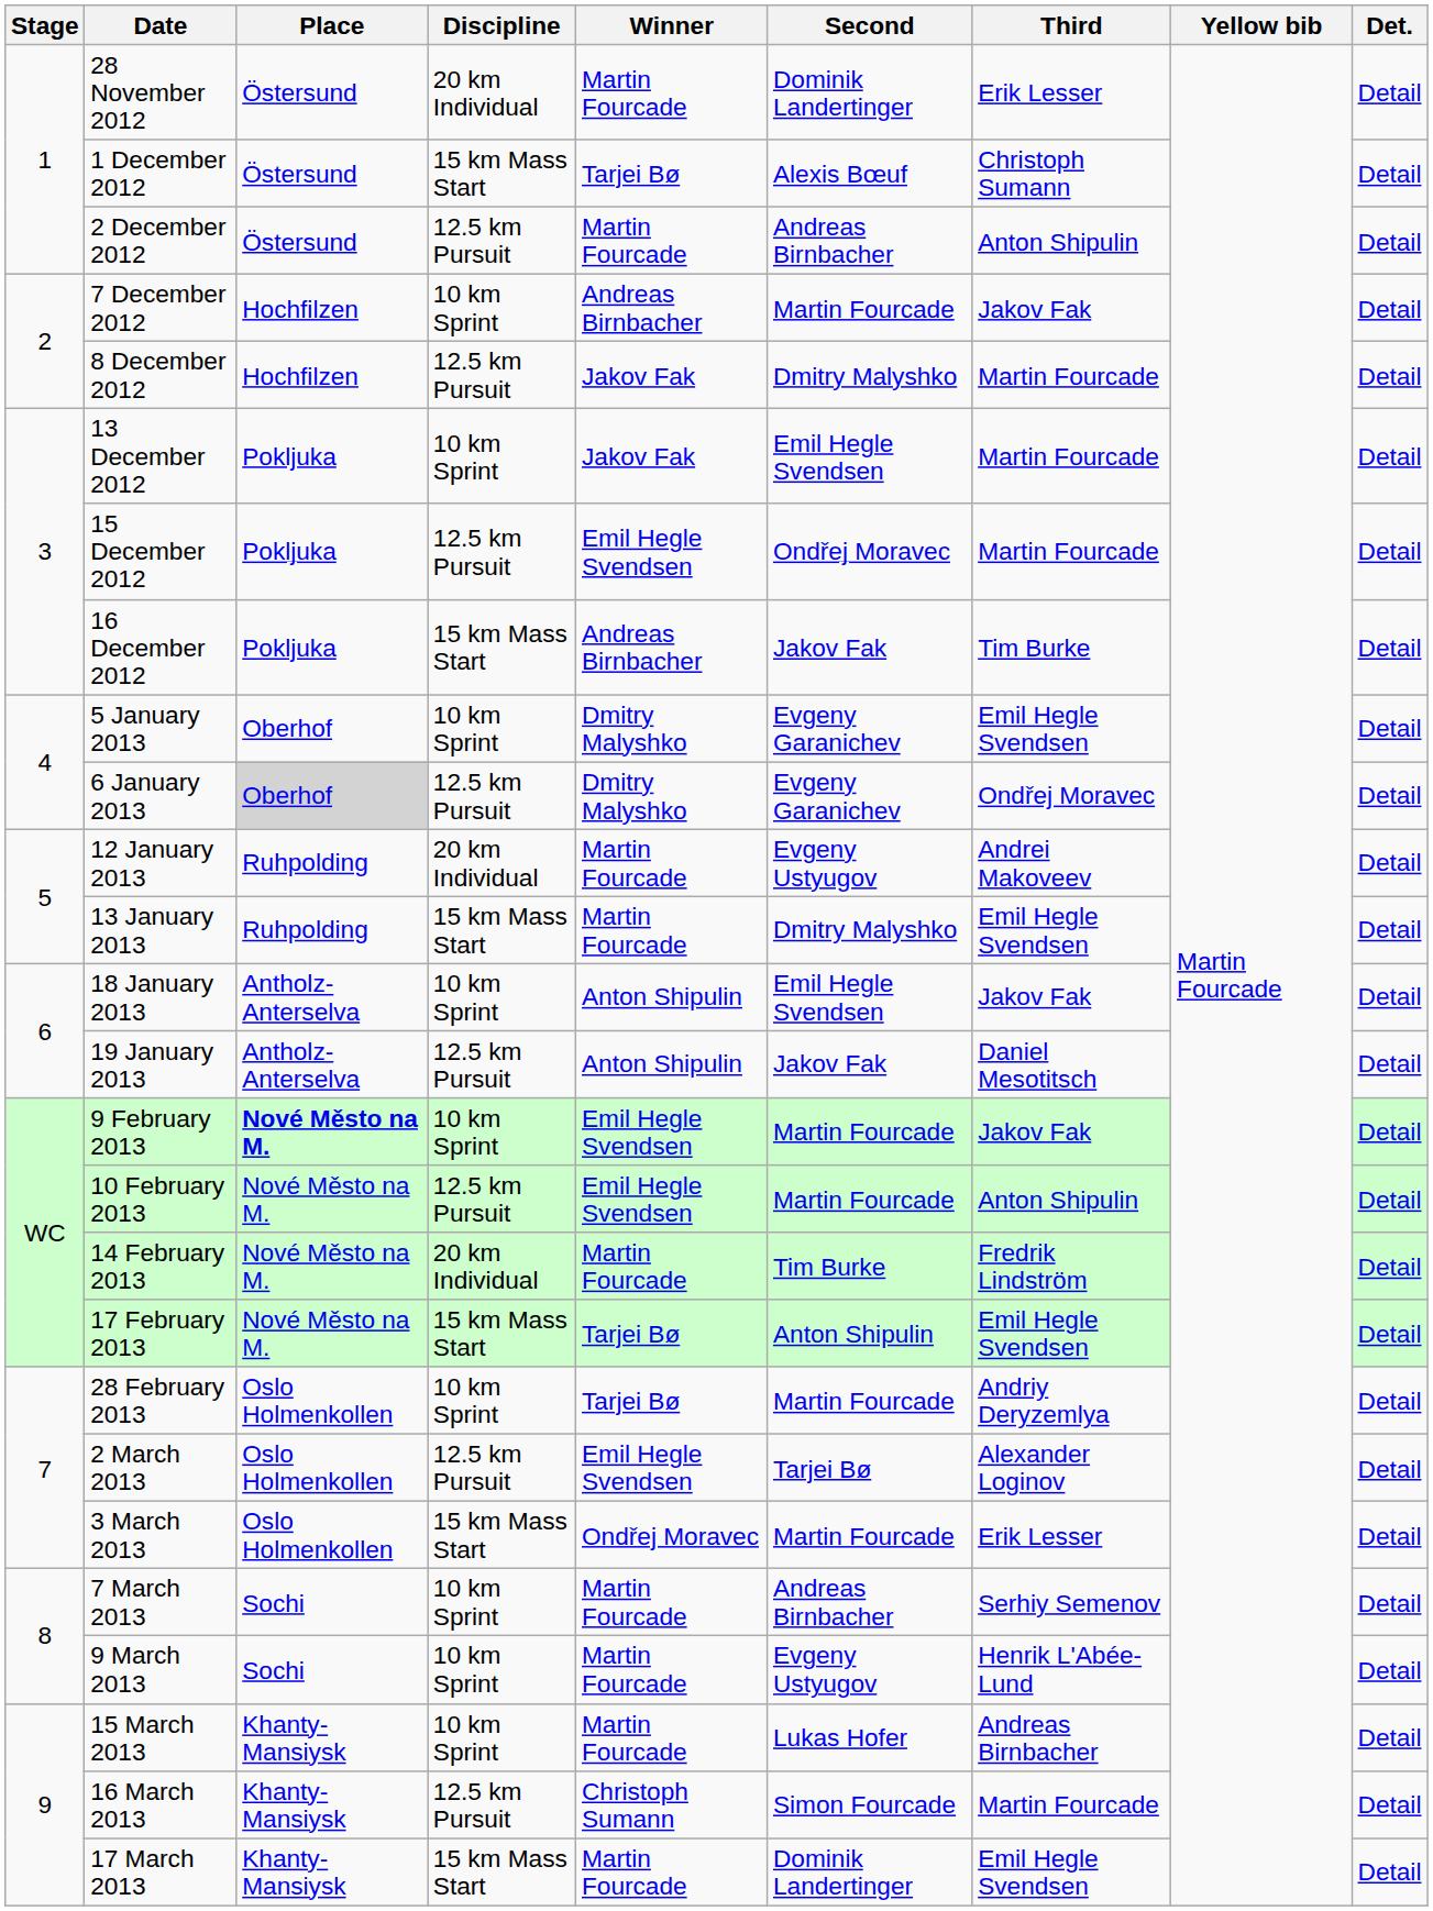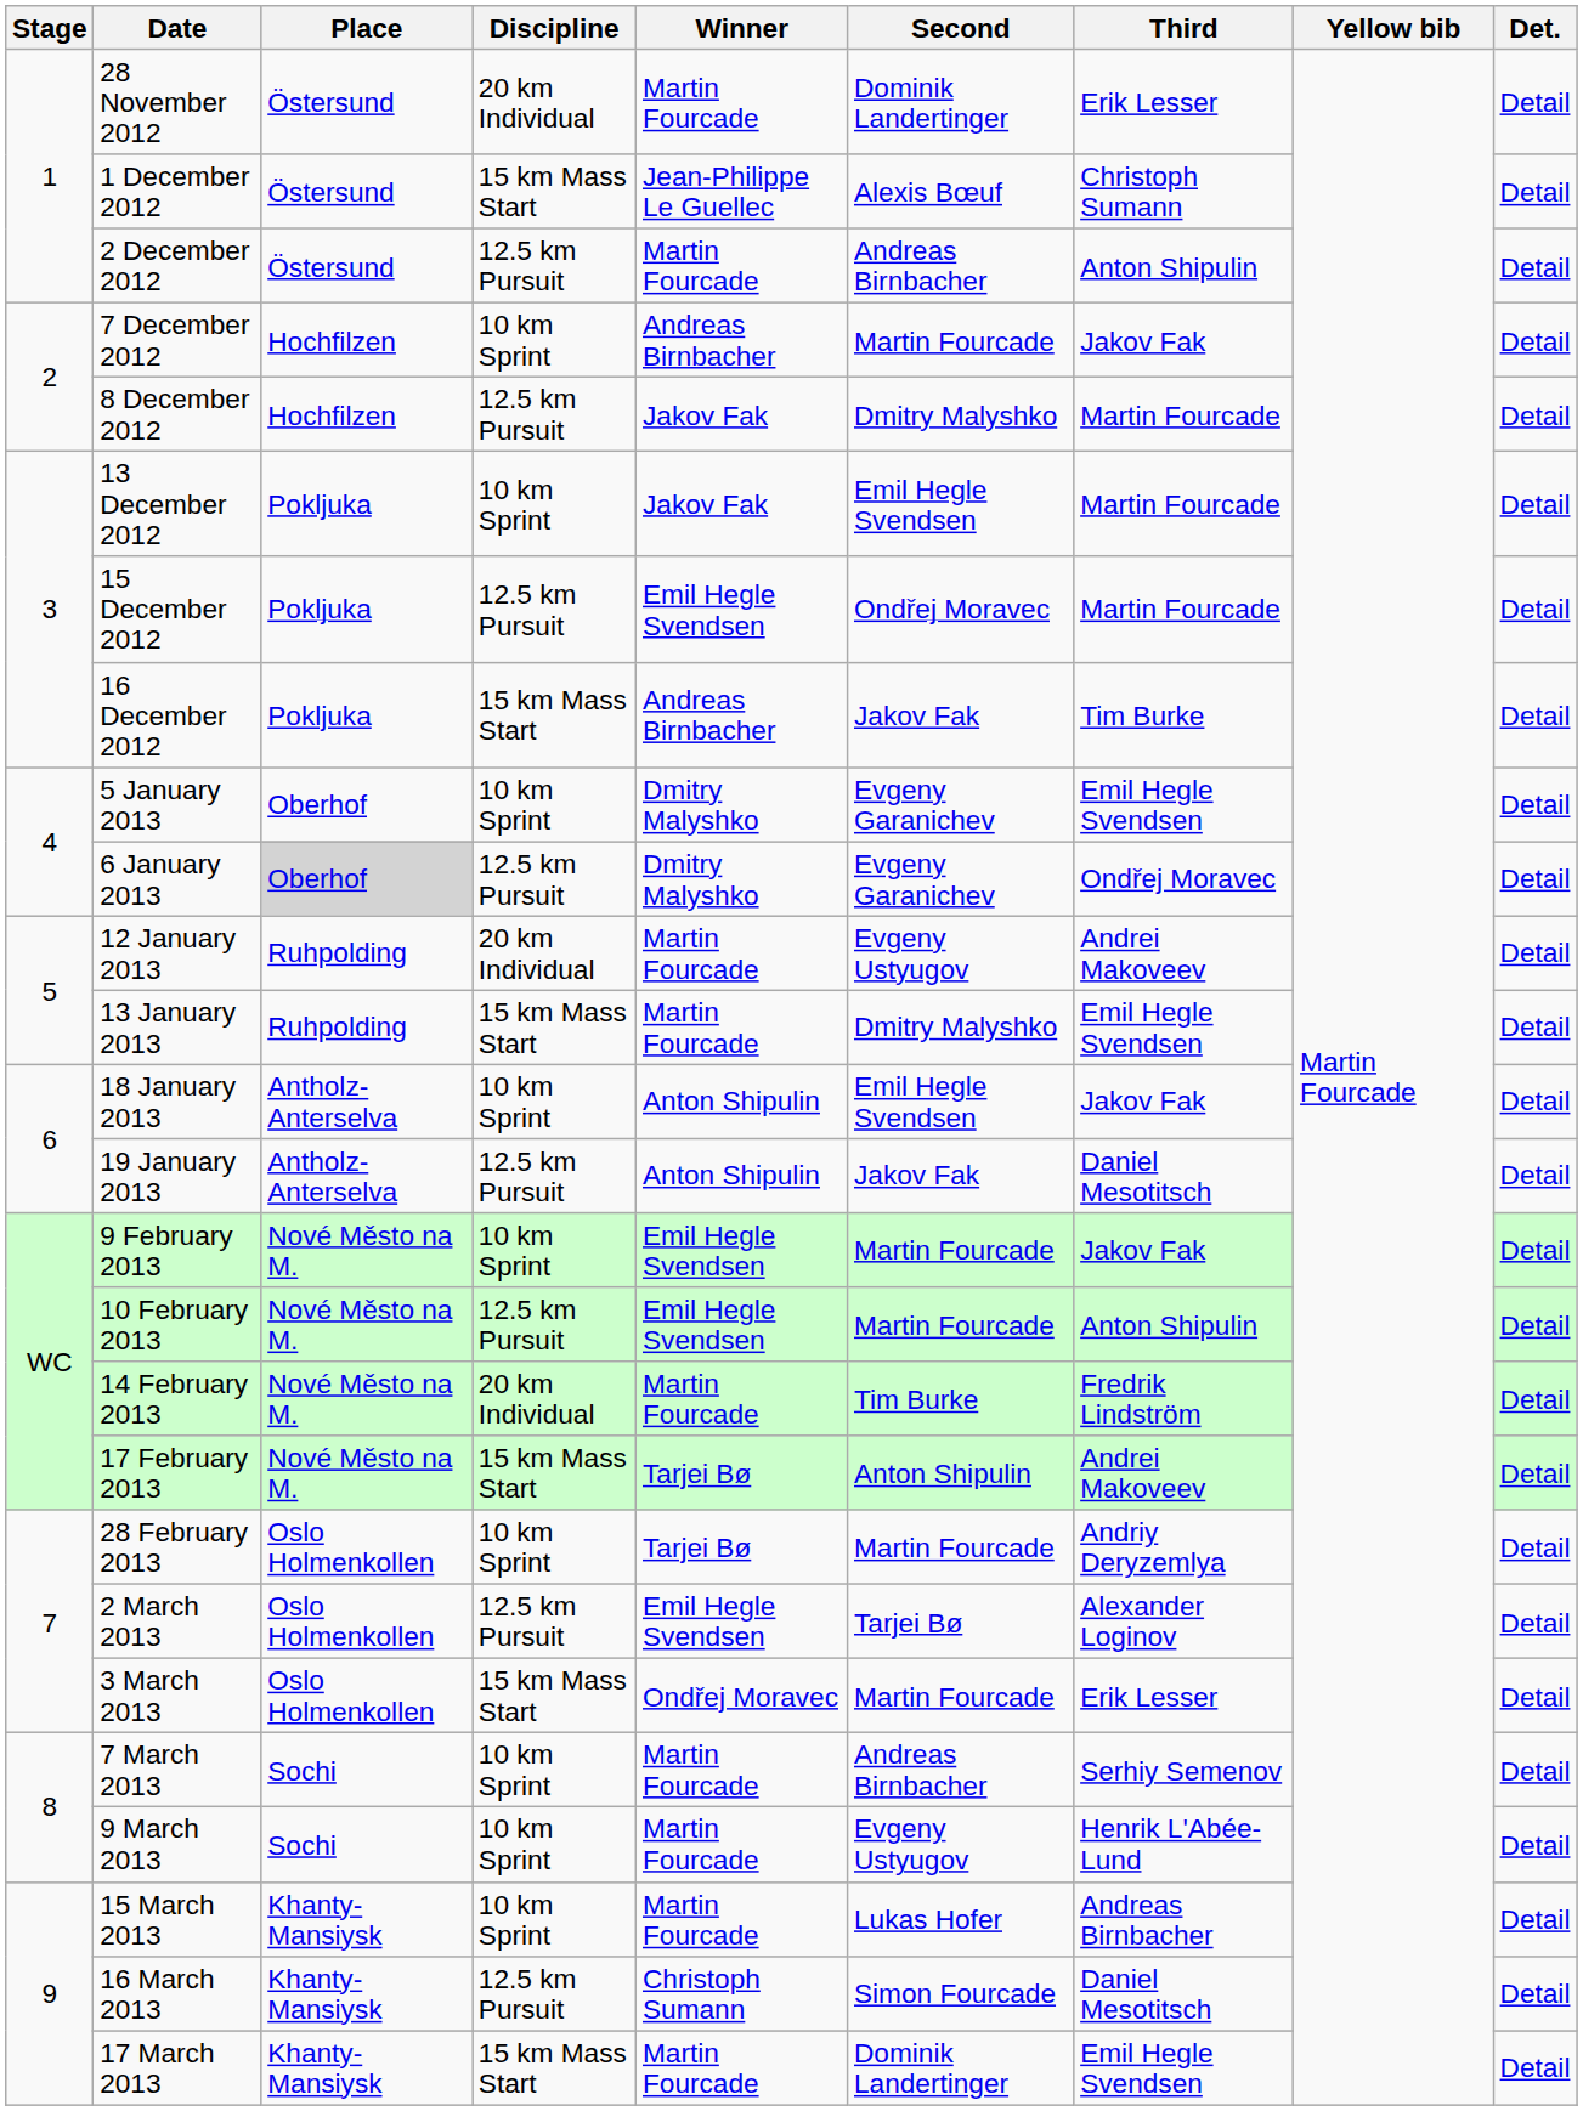1 December 2012 | Winner: Tarjei Bø -> Jean-Philippe Le Guellec
9 February 2013 | Place: bold -> normal
17 February 2013 | Third: Emil Hegle Svendsen -> Andrei Makoveev
16 March 2013 | Third: Martin Fourcade -> Daniel Mesotitsch
